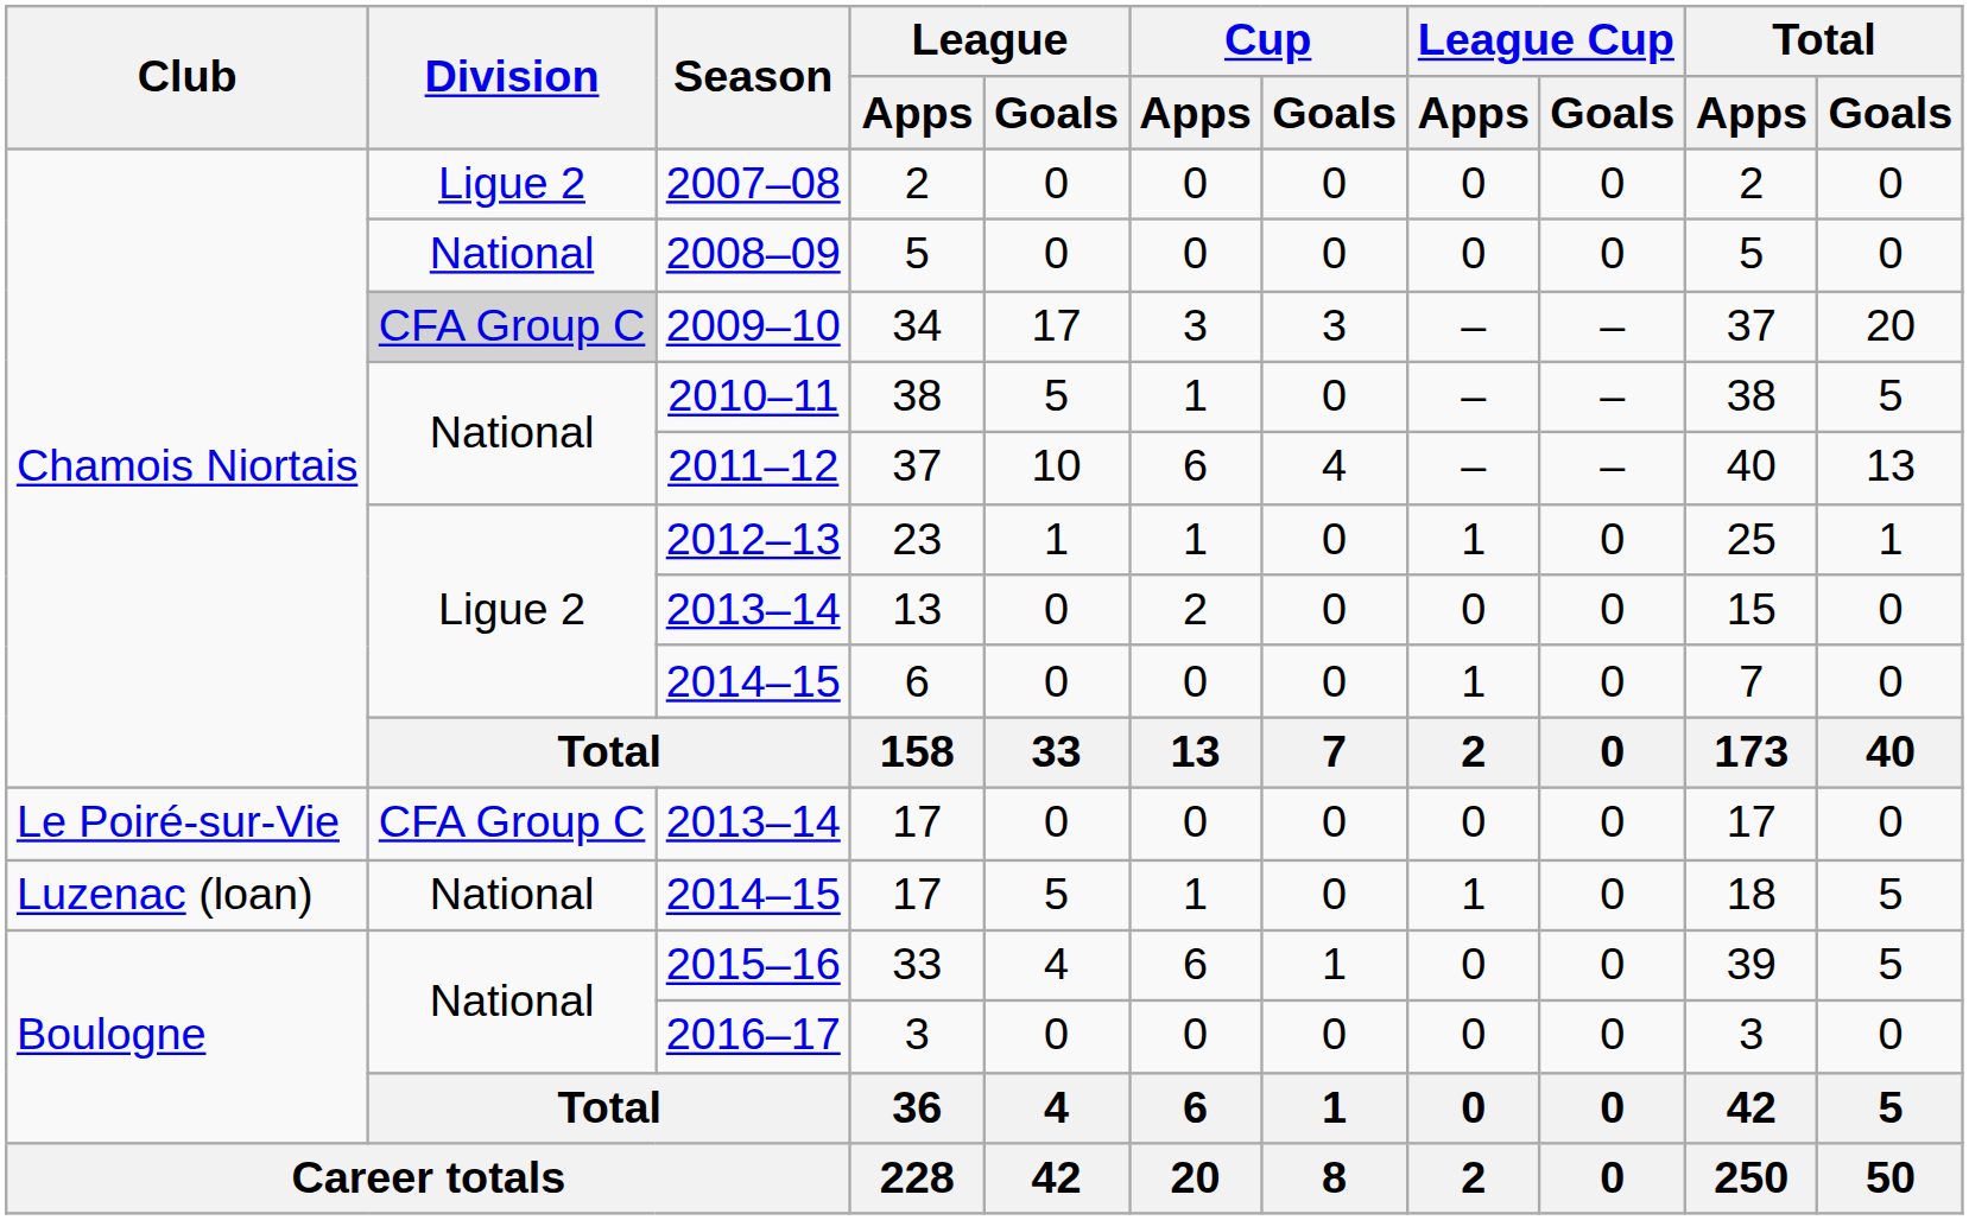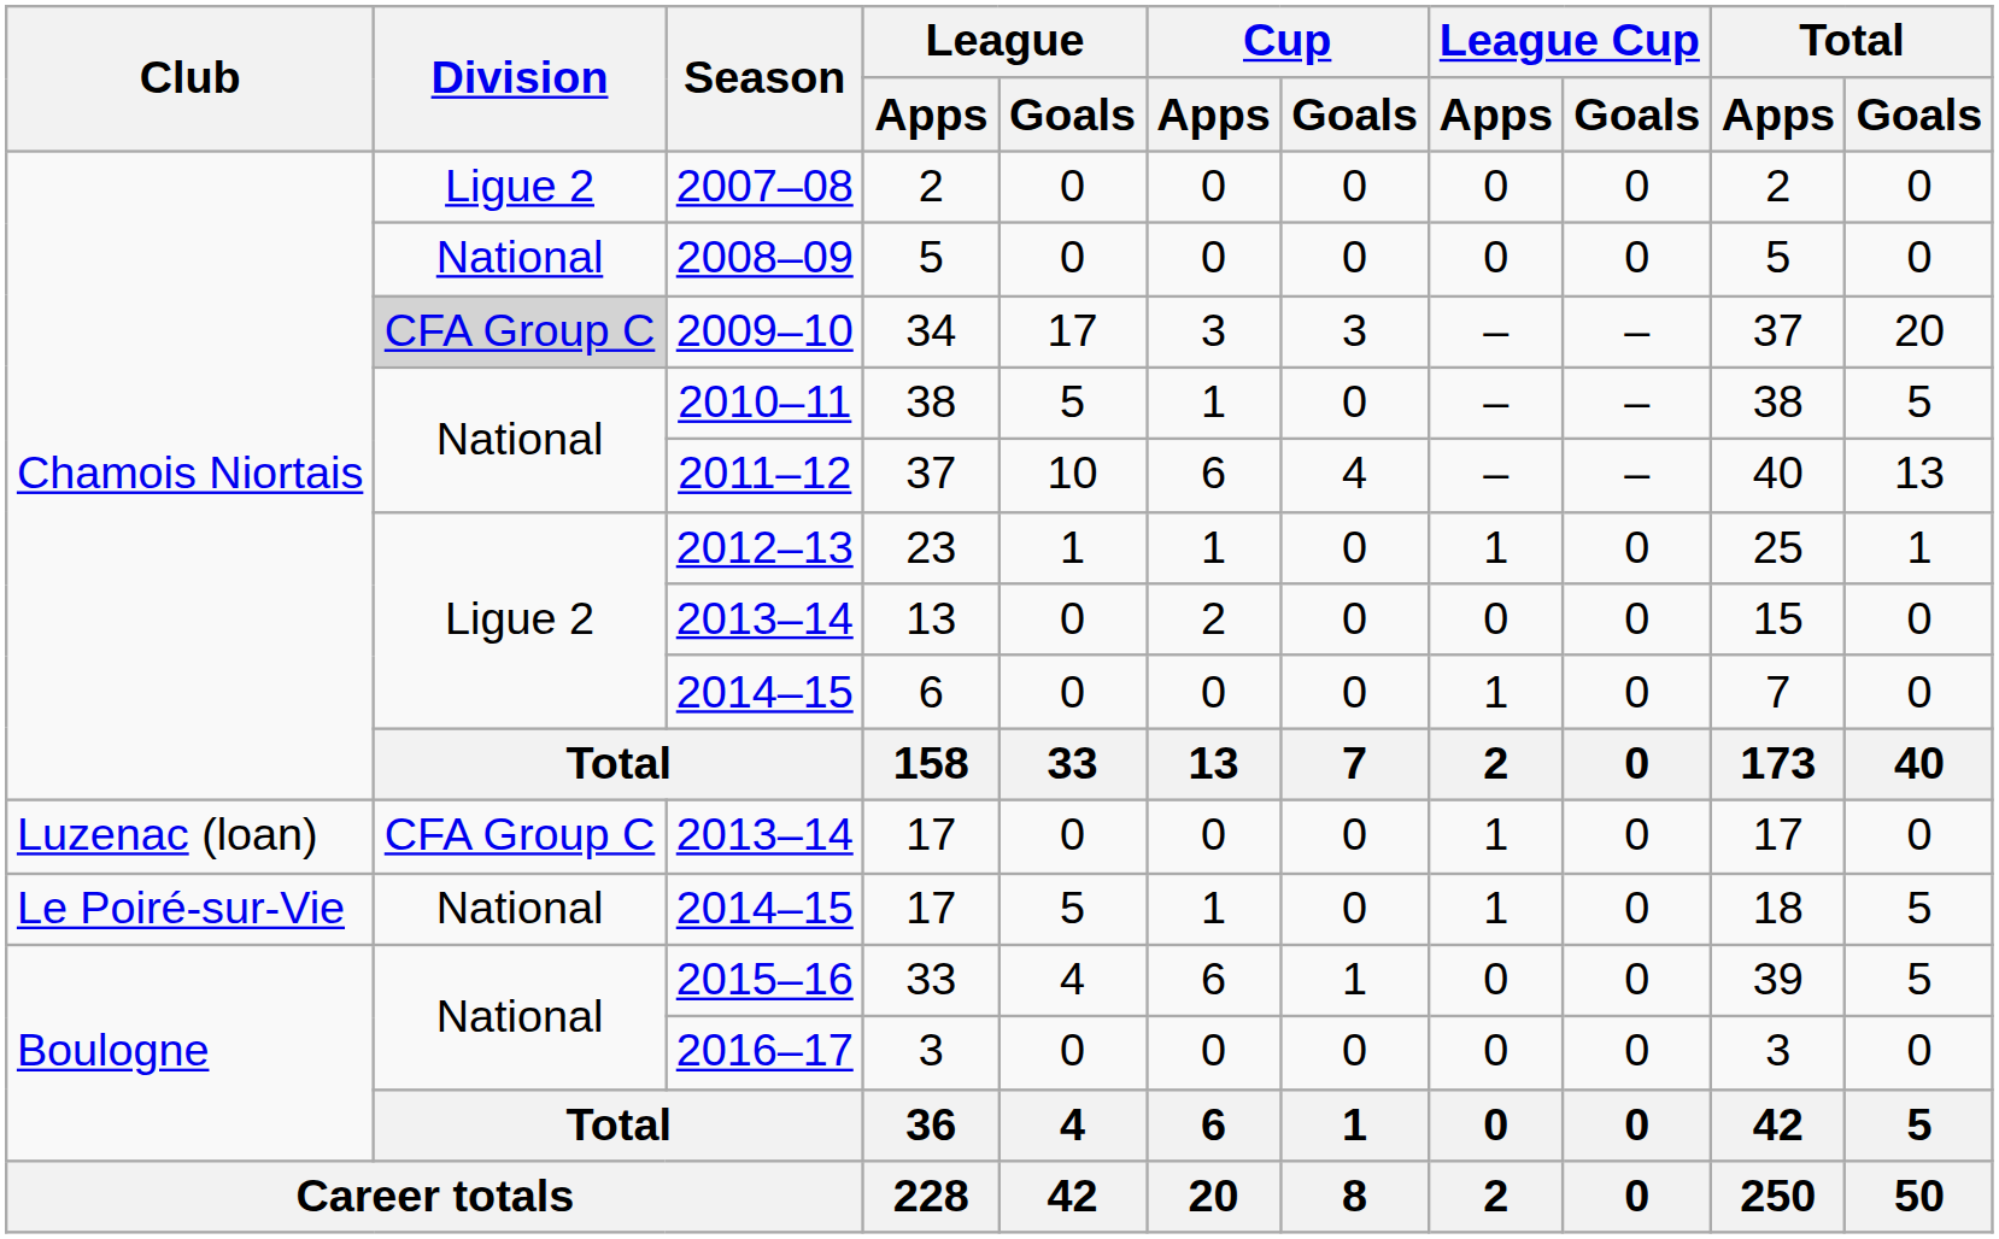2013–14 / 17 | Club: Le Poiré-sur-Vie -> Luzenac (loan)
2013–14 / 17 | League Cup / Apps: 0 -> 1
2014–15 / 17 | Club: Luzenac (loan) -> Le Poiré-sur-Vie
